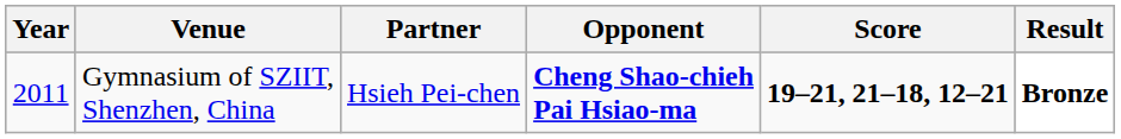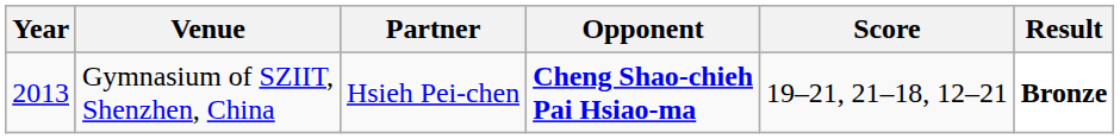Gymnasium of SZIIT, Shenzhen, China | Year: 2011 -> 2013
Gymnasium of SZIIT, Shenzhen, China | Score: bold -> normal
